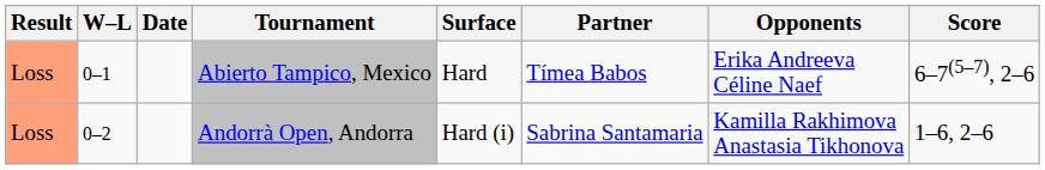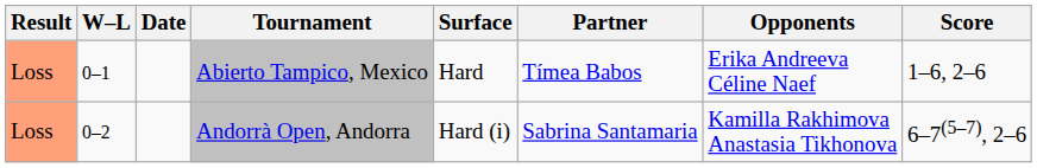Abierto Tampico, Mexico | Score: 6–7(5–7), 2–6 -> 1–6, 2–6
Andorrà Open, Andorra | Score: 1–6, 2–6 -> 6–7(5–7), 2–6
